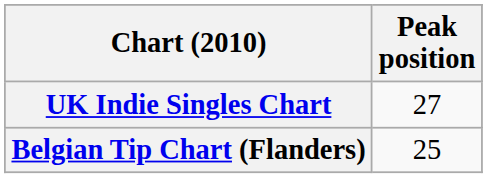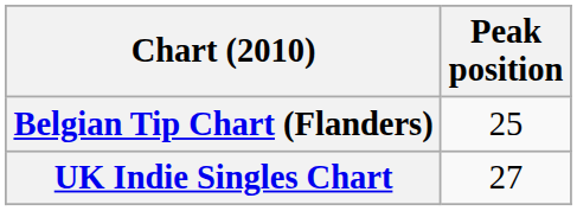rows swapped: Belgian Tip Chart (Flanders) <-> UK Indie Singles Chart
